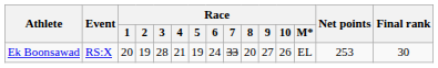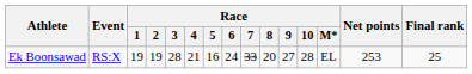Ek Boonsawad | Race / 1: 20 -> 19
Ek Boonsawad | Race / 5: 19 -> 16
Ek Boonsawad | Race / 10: 26 -> 28
Ek Boonsawad | Final rank: 30 -> 25
